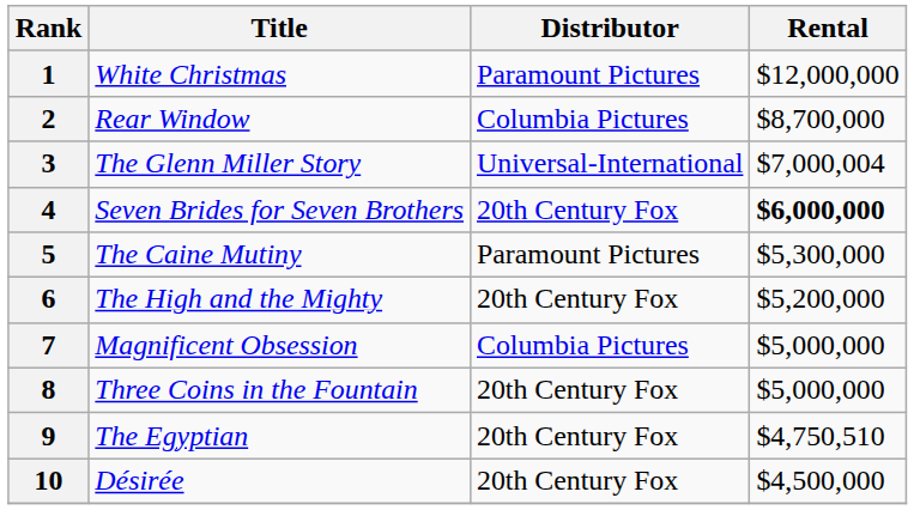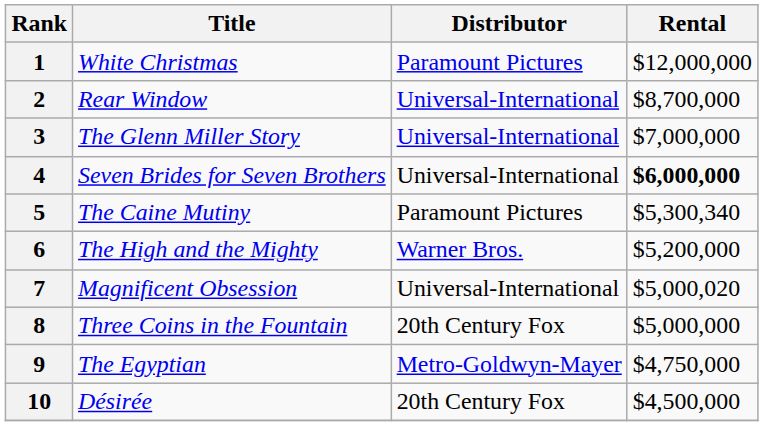2 | Distributor: Columbia Pictures -> Universal-International
3 | Rental: $7,000,004 -> $7,000,000
4 | Distributor: 20th Century Fox -> Universal-International
5 | Rental: $5,300,000 -> $5,300,340
6 | Distributor: 20th Century Fox -> Warner Bros.
7 | Distributor: Columbia Pictures -> Universal-International
7 | Rental: $5,000,000 -> $5,000,020
9 | Distributor: 20th Century Fox -> Metro-Goldwyn-Mayer
9 | Rental: $4,750,510 -> $4,750,000
